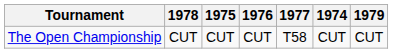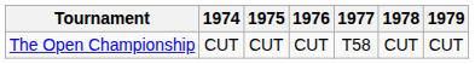columns swapped: 1974 <-> 1978
